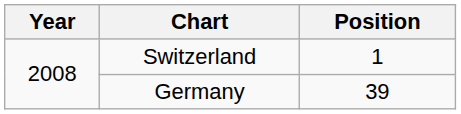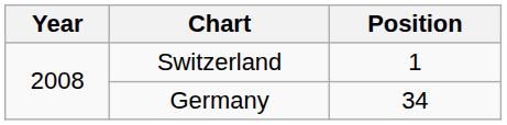Germany | Position: 39 -> 34
